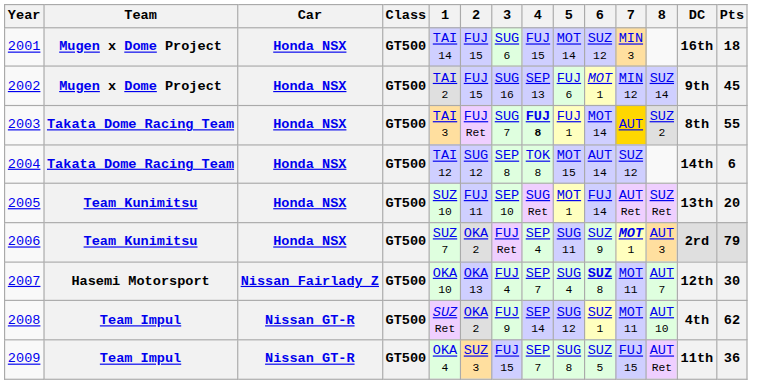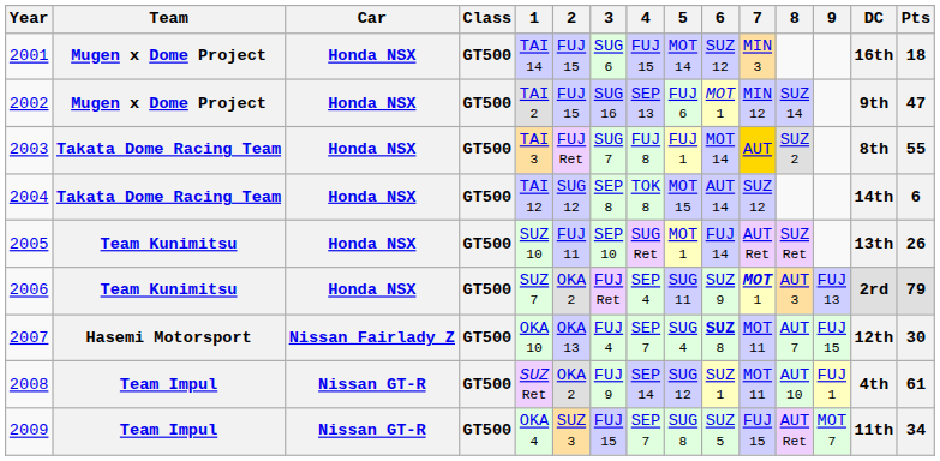+ column: 9 | FUJ 13 | FUJ 15 | FUJ 1 | MOT 7
2002 | Pts: 45 -> 47
2003 | 4: bold -> normal
2005 | Pts: 20 -> 26
2008 | Pts: 62 -> 61
2009 | Pts: 36 -> 34
